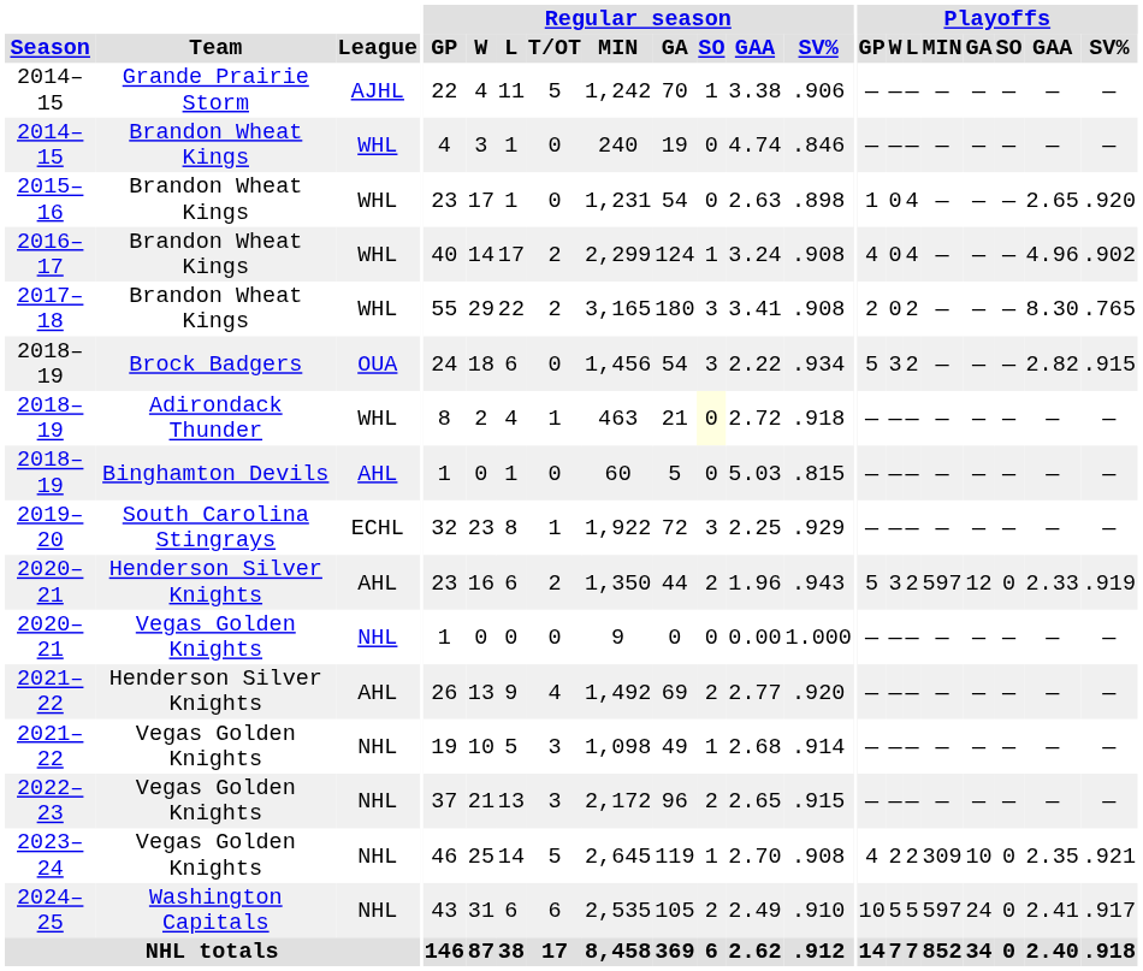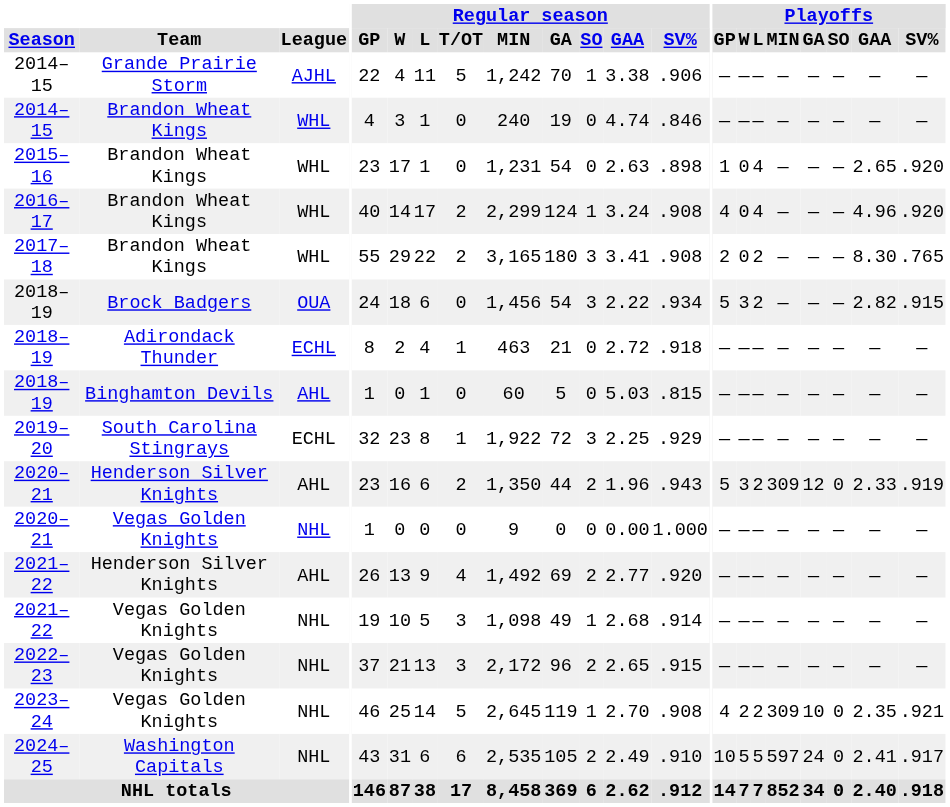2016–17 | Playoffs / SV%: .902 -> .920
2018–19 / Adirondack Thunder | League: WHL -> ECHL
2018–19 / Adirondack Thunder | Regular season / SO: lightyellow background -> no background
2020–21 / Henderson Silver Knights | Playoffs / MIN: 597 -> 309
